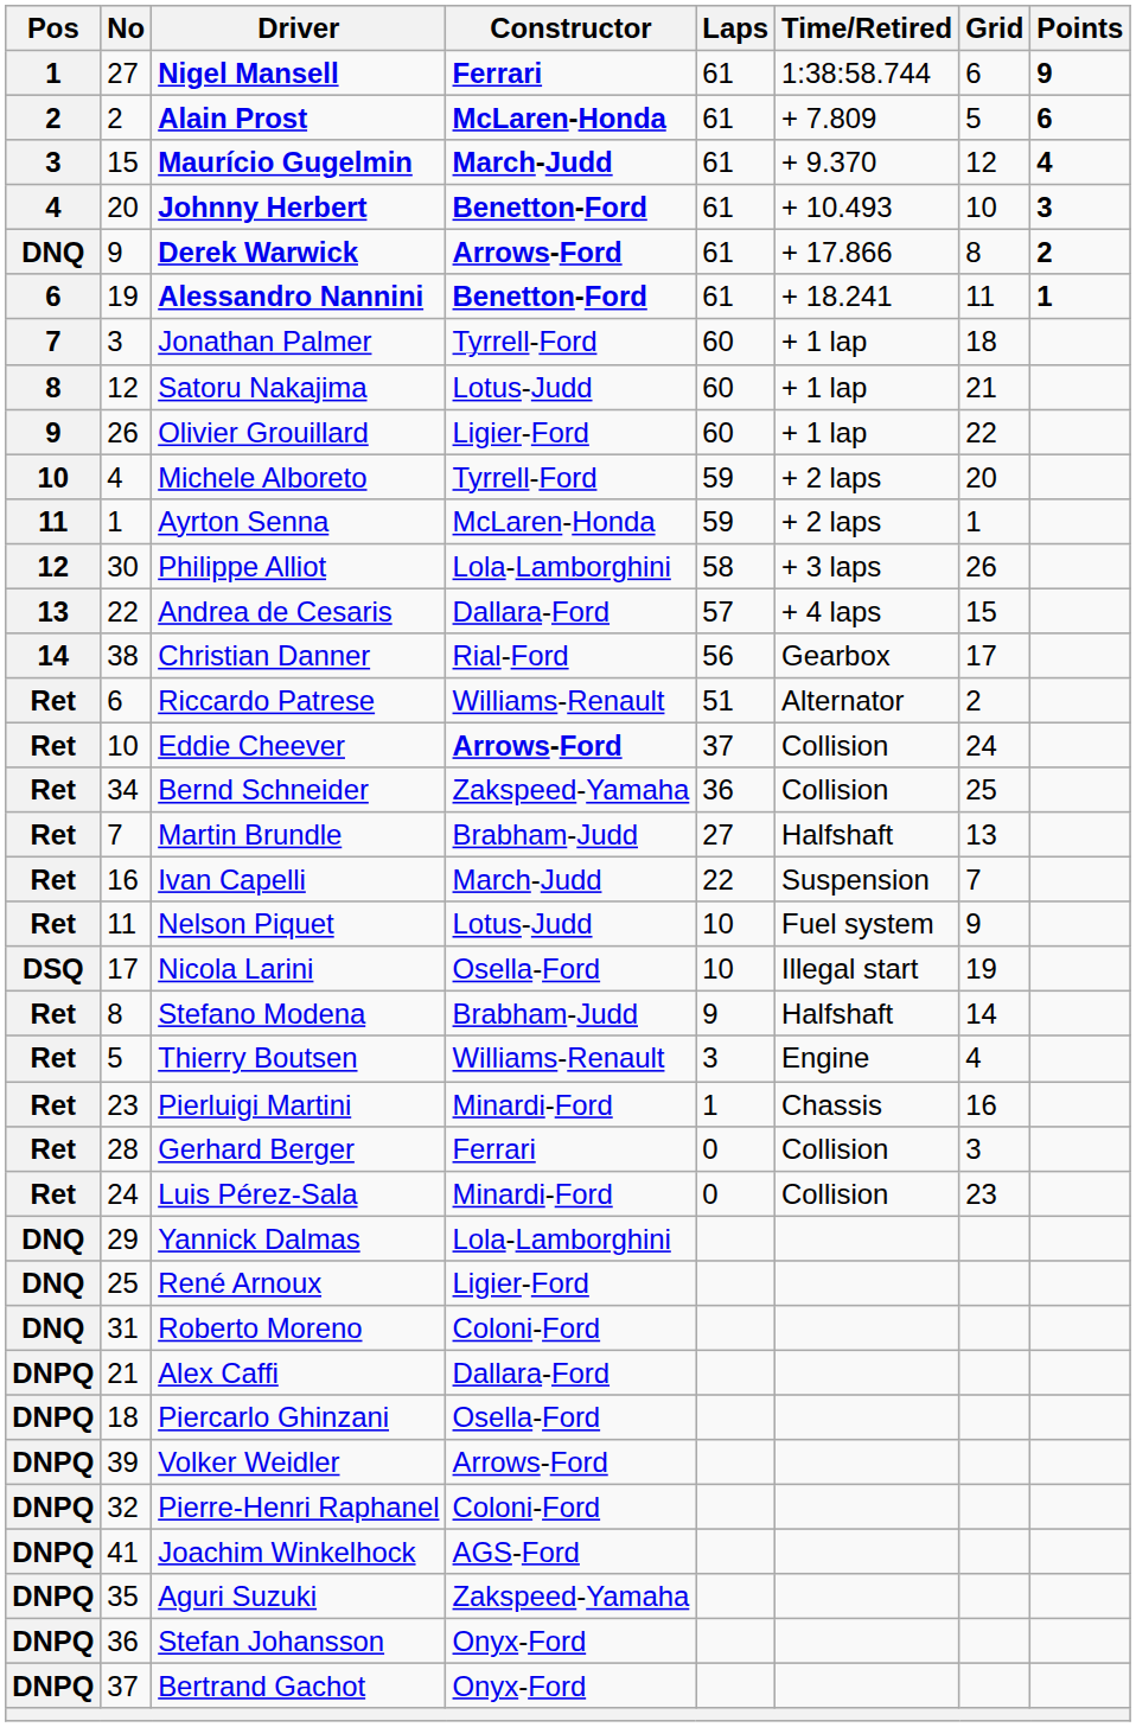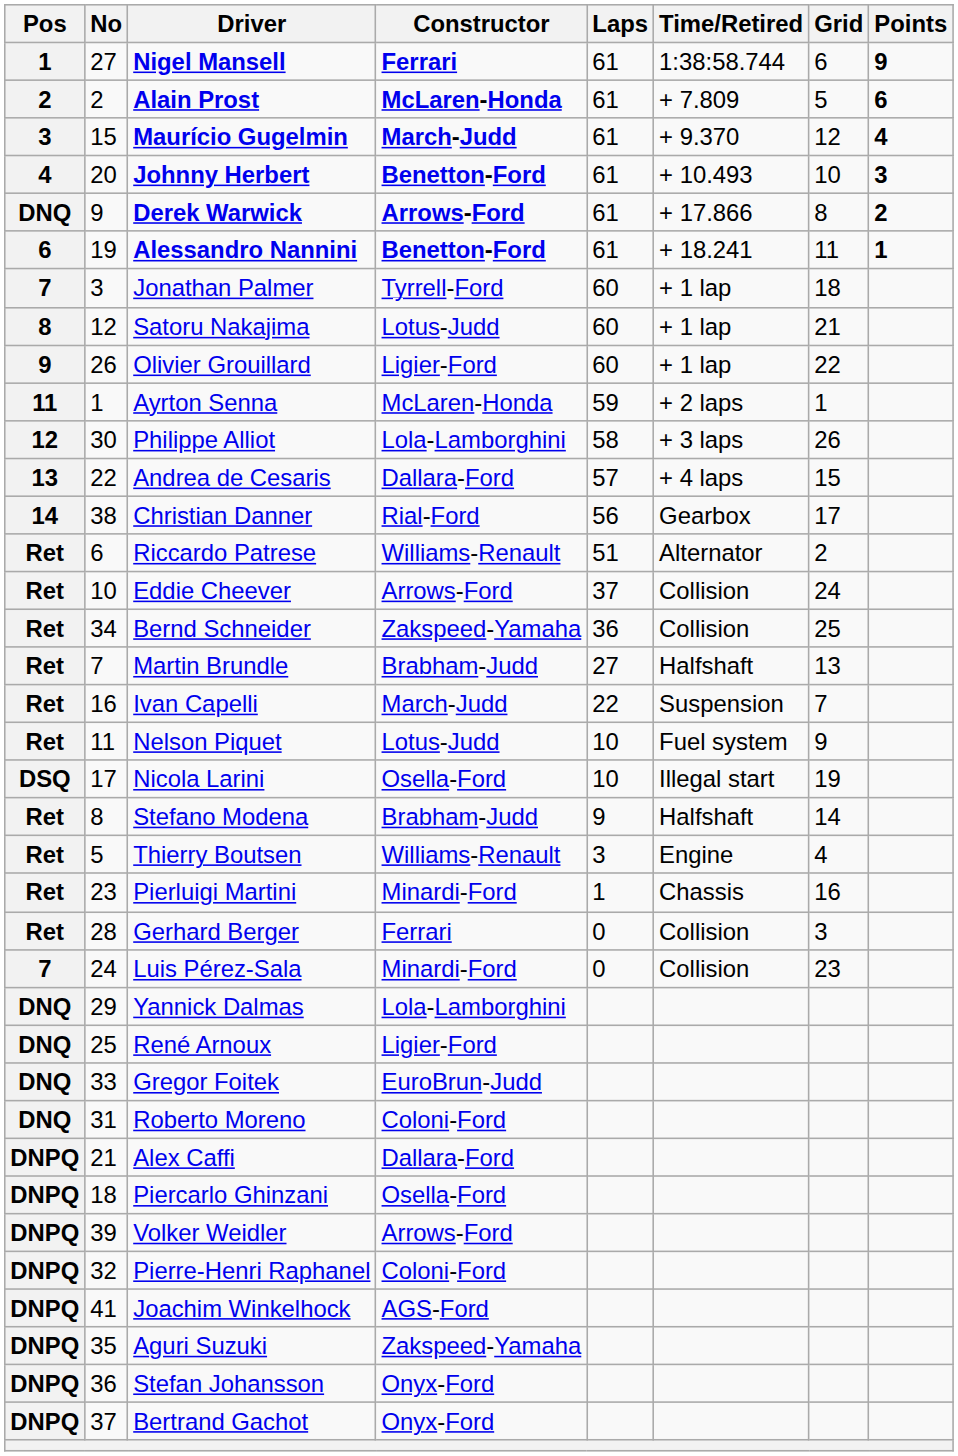- row: 10 | 4 | Michele Alboreto | Tyrrell-Ford | 59 | + 2 laps | 20
Eddie Cheever | Constructor: bold -> normal
Luis Pérez-Sala | Pos: Ret -> 7
+ row: DNQ | 33 | Gregor Foitek | EuroBrun-Judd
